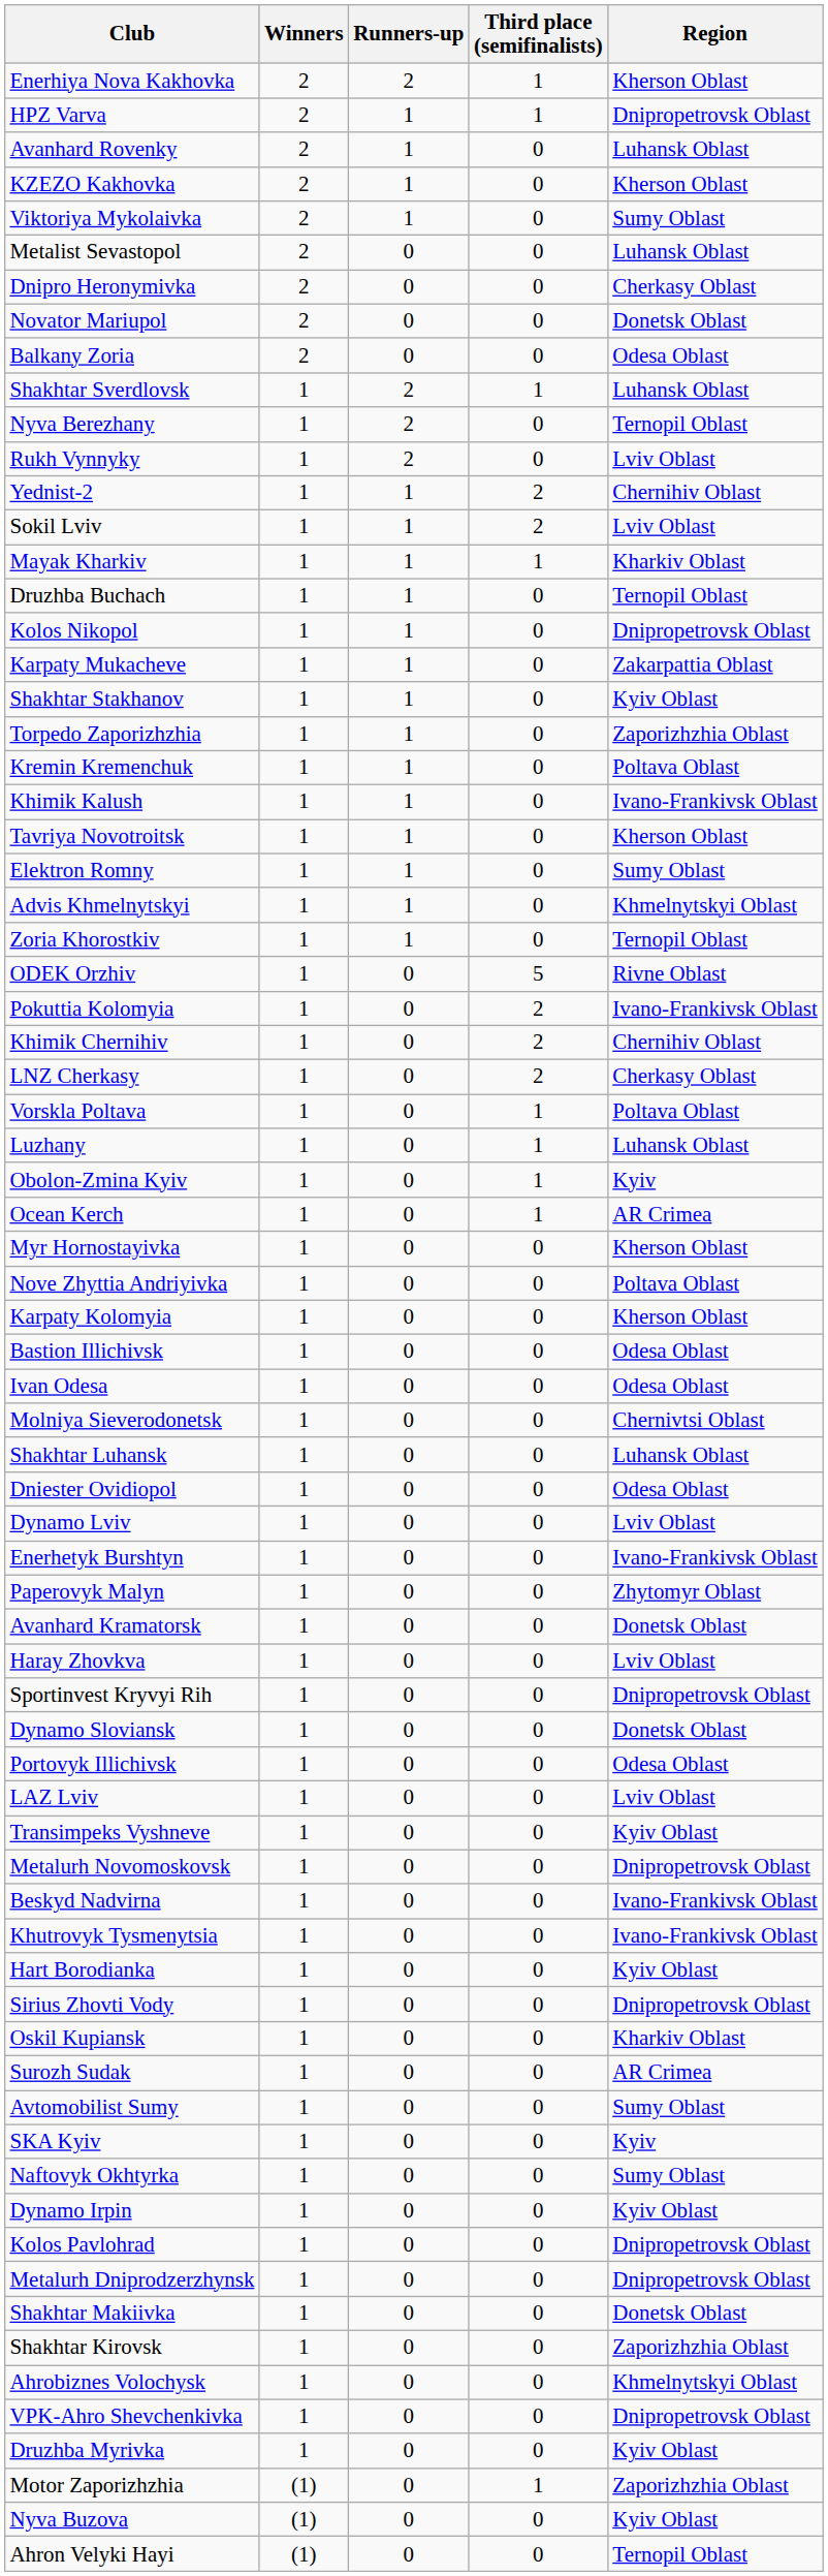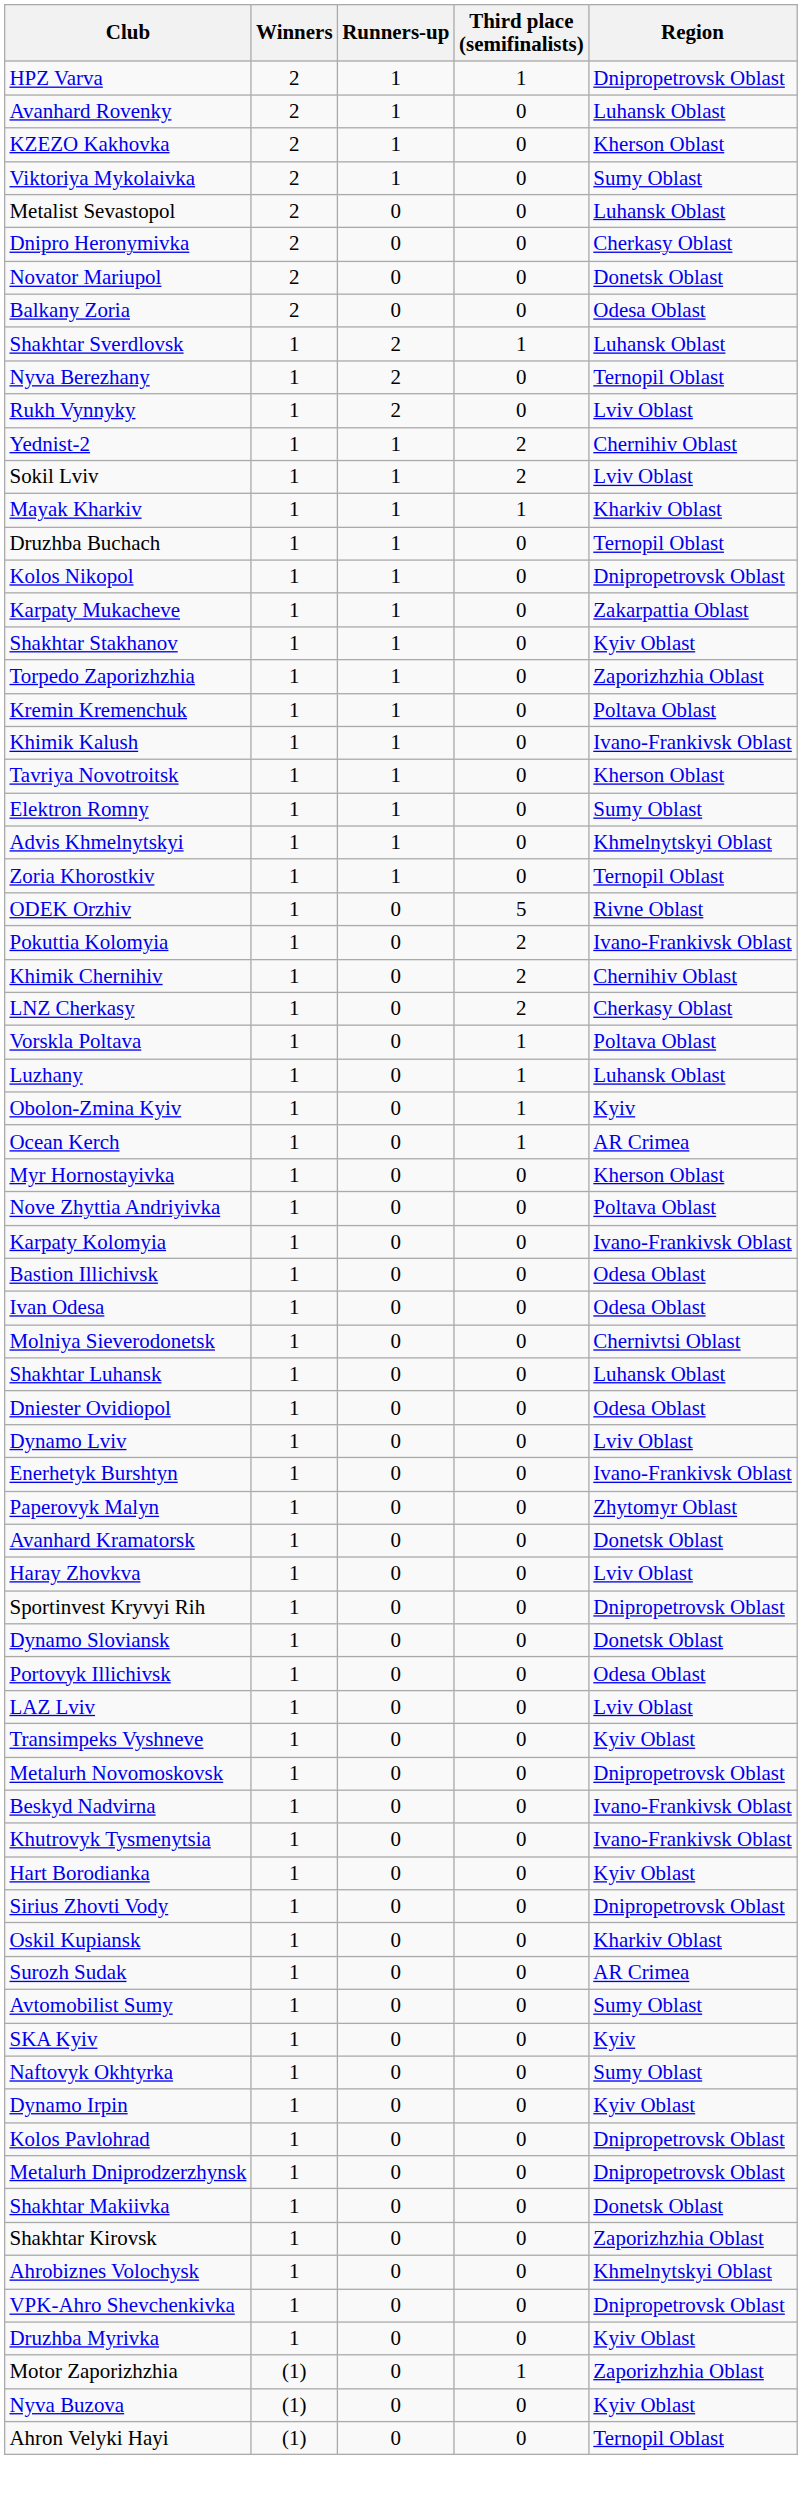- row: Enerhiya Nova Kakhovka | 2 | 2 | 1 | Kherson Oblast
Karpaty Kolomyia | Region: Kherson Oblast -> Ivano-Frankivsk Oblast
